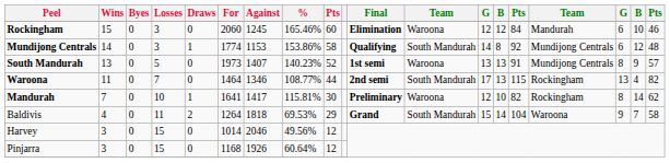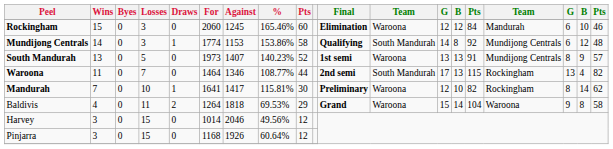Baldivis | column 12: South Mandurah -> Waroona
Baldivis | column 18: 7 -> 8
